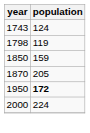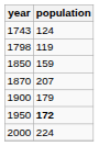1870 | population: 205 -> 207
+ row: 1900 | 179
